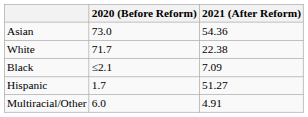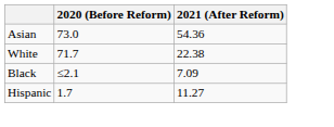Hispanic | 2021 (After Reform): 51.27 -> 11.27
- row: Multiracial/Other | 6.0 | 4.91
